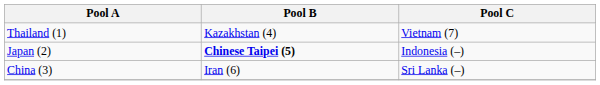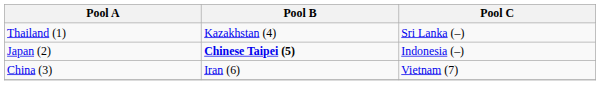Thailand (1) | Pool C: Vietnam (7) -> Sri Lanka (–)
China (3) | Pool C: Sri Lanka (–) -> Vietnam (7)
